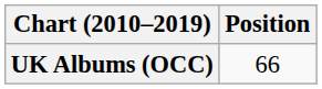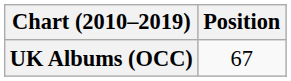UK Albums (OCC) | Position: 66 -> 67
